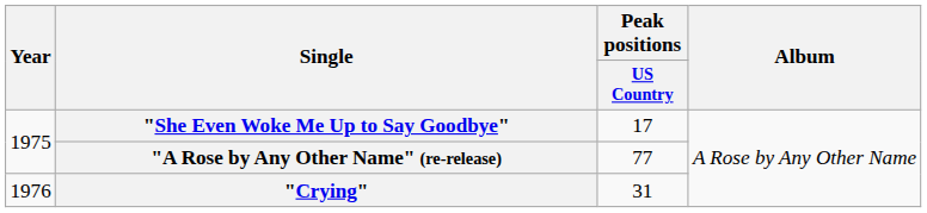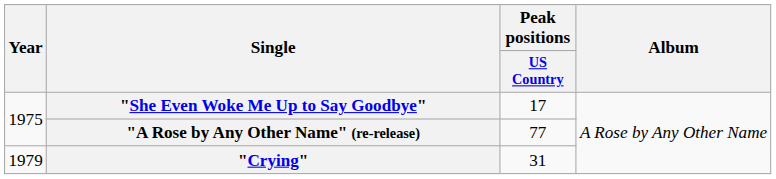"Crying" | Year: 1976 -> 1979
